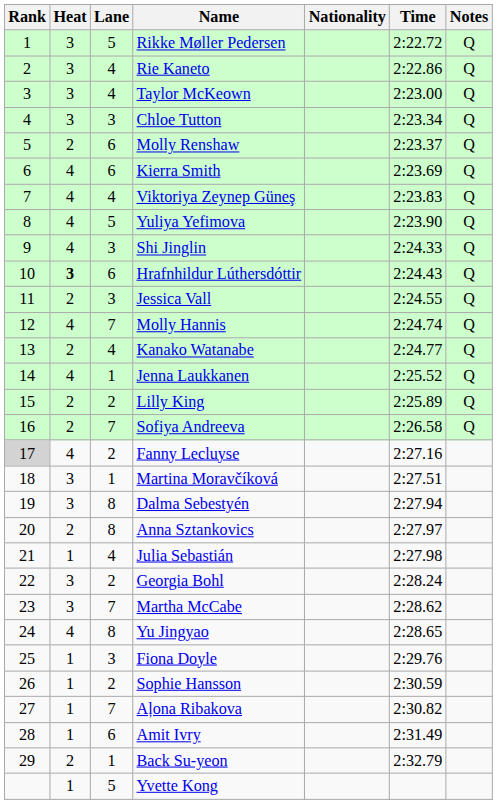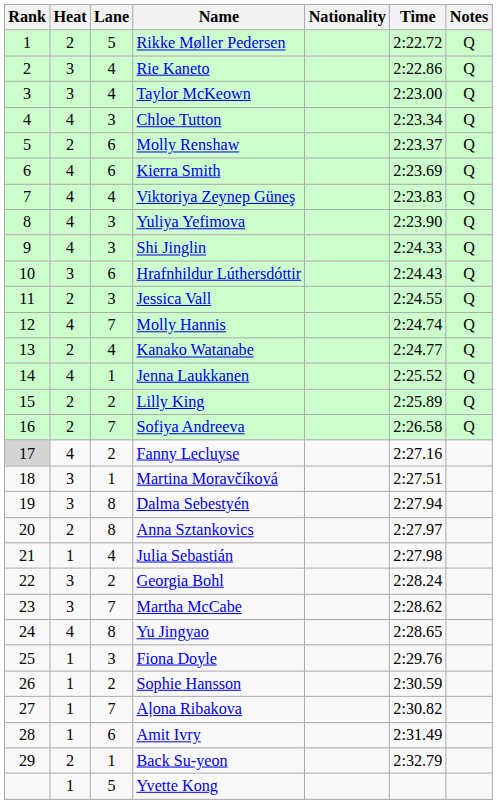Rikke Møller Pedersen | Heat: 3 -> 2
Chloe Tutton | Heat: 3 -> 4
Yuliya Yefimova | Lane: 5 -> 3
Hrafnhildur Lúthersdóttir | Heat: bold -> normal
